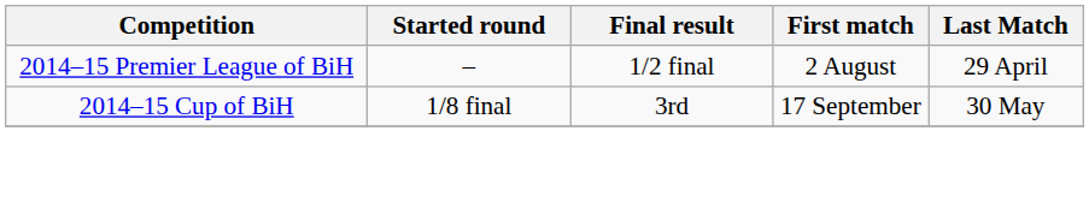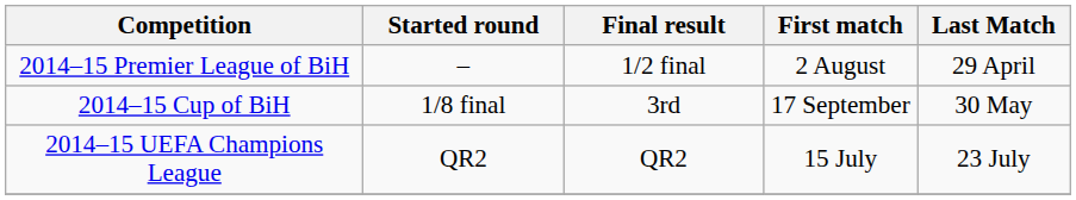+ row: 2014–15 UEFA Champions League | QR2 | QR2 | 15 July | 23 July
